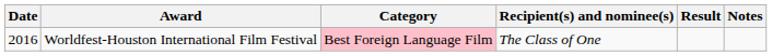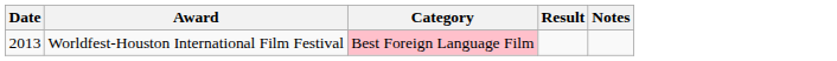- column: Recipient(s) and nominee(s) | The Class of One
Worldfest-Houston International Film Festival | Date: 2016 -> 2013
